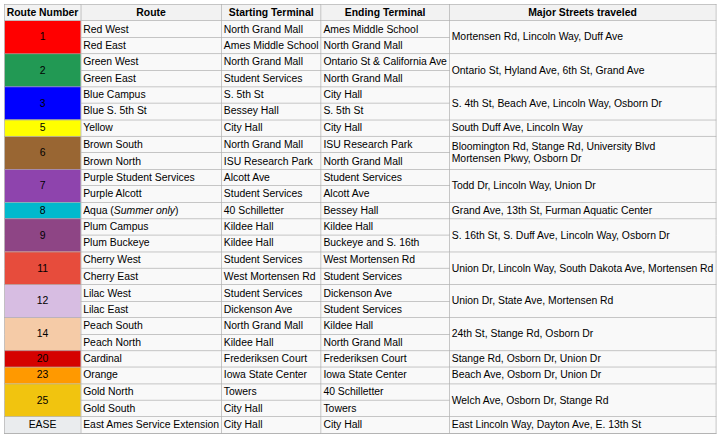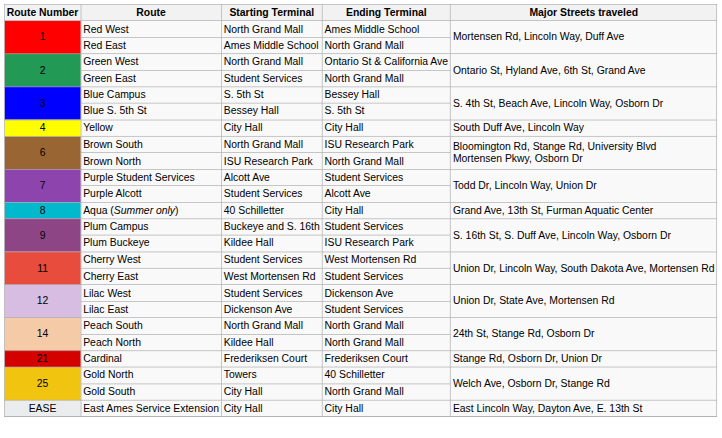Blue Campus | Ending Terminal: City Hall -> Bessey Hall
Yellow | Route Number: 5 -> 4
Aqua (Summer only) | Ending Terminal: Bessey Hall -> City Hall
Plum Campus | Starting Terminal: Kildee Hall -> Buckeye and S. 16th
Plum Campus | Ending Terminal: Kildee Hall -> Student Services
Plum Buckeye | Ending Terminal: Buckeye and S. 16th -> ISU Research Park
Peach South | Ending Terminal: Kildee Hall -> North Grand Mall
Cardinal | Route Number: 20 -> 21
- row: 23 | Orange | Iowa State Center | Iowa State Center | Beach Ave, Osborn Dr, Union Dr
Gold South | Ending Terminal: Towers -> North Grand Mall
